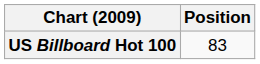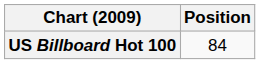US Billboard Hot 100 | Position: 83 -> 84
